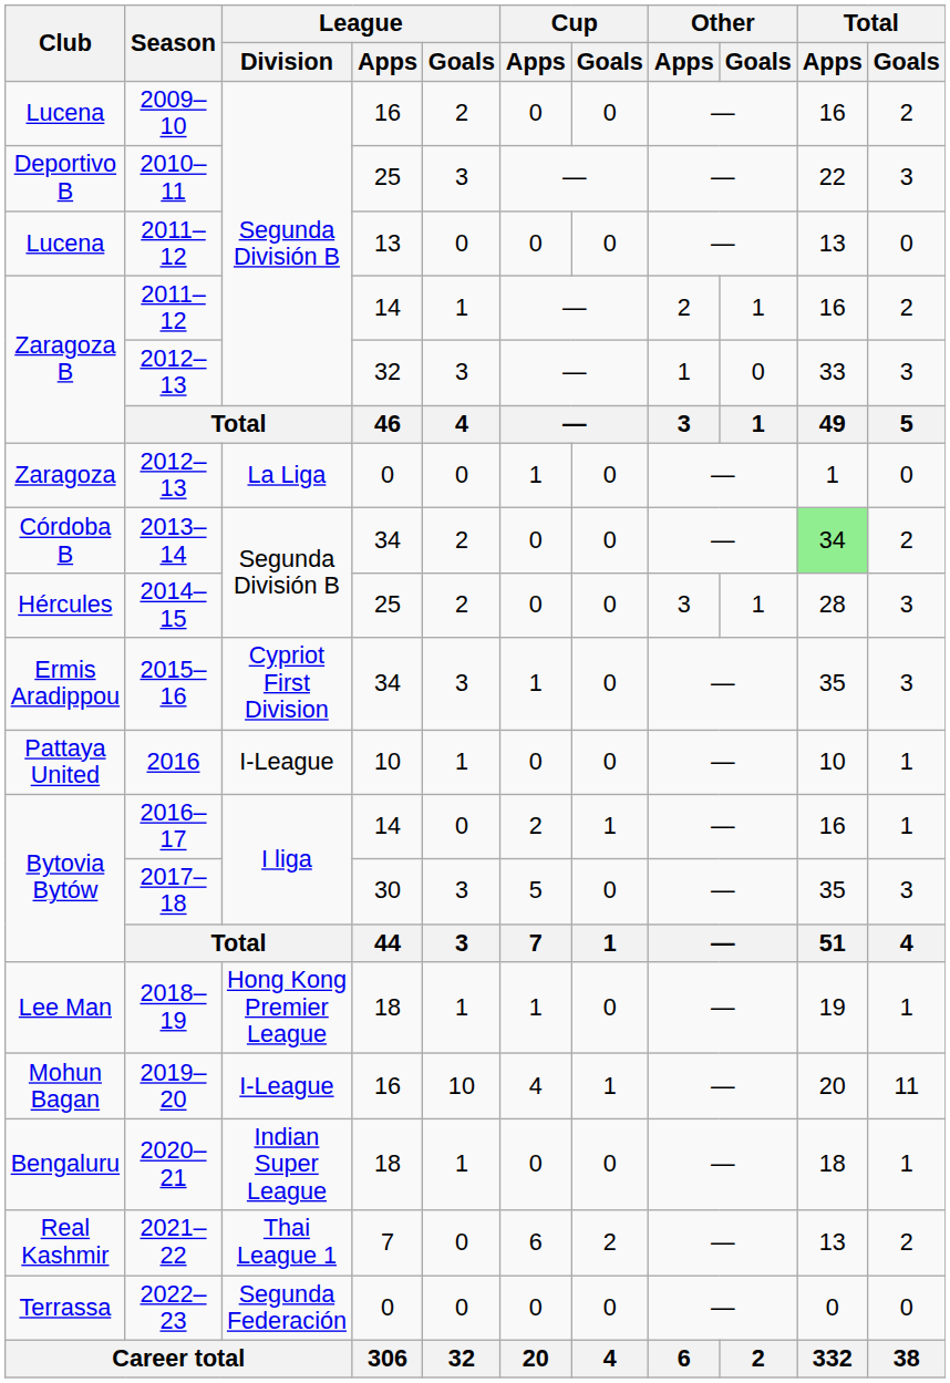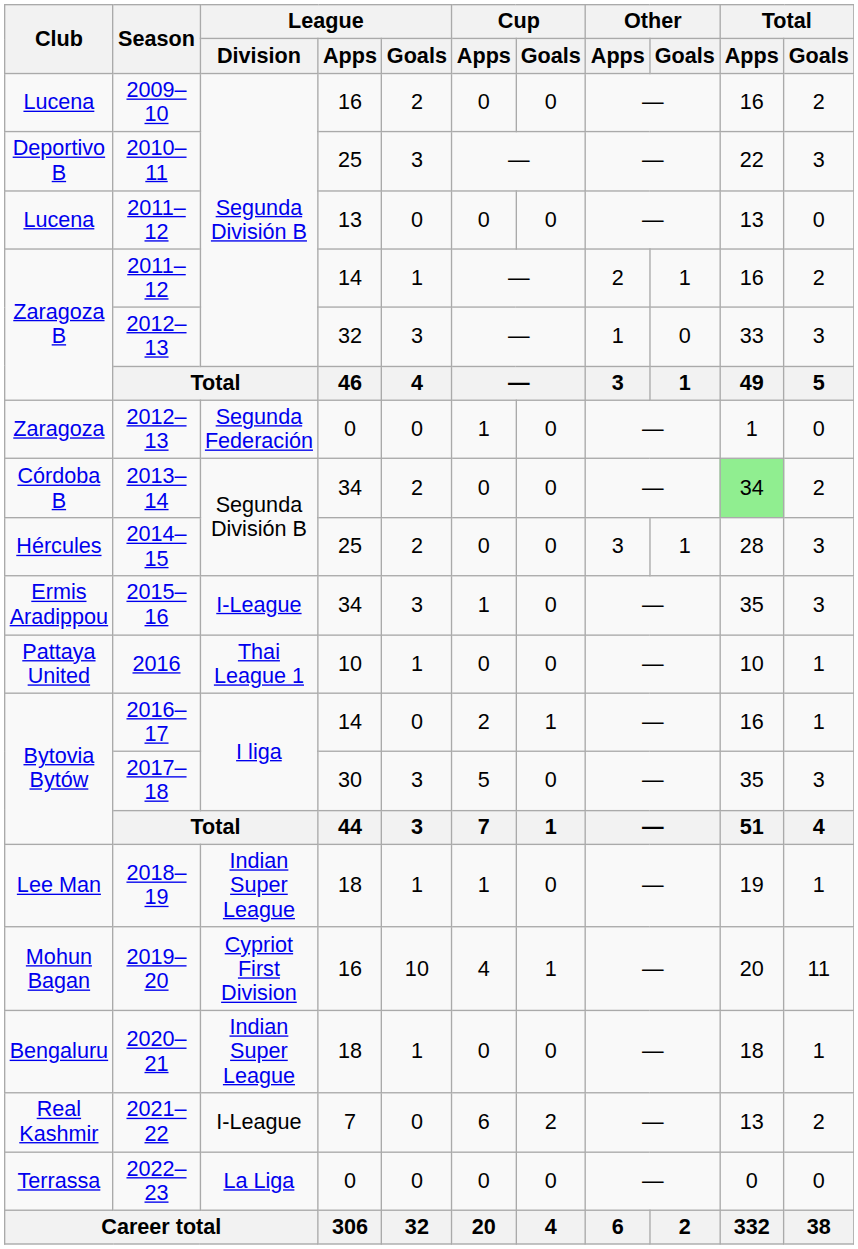Zaragoza / 2012–13 | League / Division: La Liga -> Segunda Federación
2015–16 | League / Division: Cypriot First Division -> I-League
2016 | League / Division: I-League -> Thai League 1
2018–19 | League / Division: Hong Kong Premier League -> Indian Super League
2019–20 | League / Division: I-League -> Cypriot First Division
2021–22 | League / Division: Thai League 1 -> I-League
2022–23 | League / Division: Segunda Federación -> La Liga
